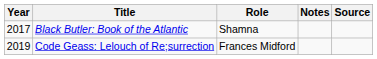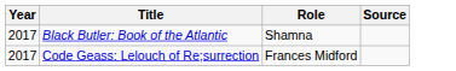- column: Notes
Code Geass: Lelouch of Re;surrection | Year: 2019 -> 2017
